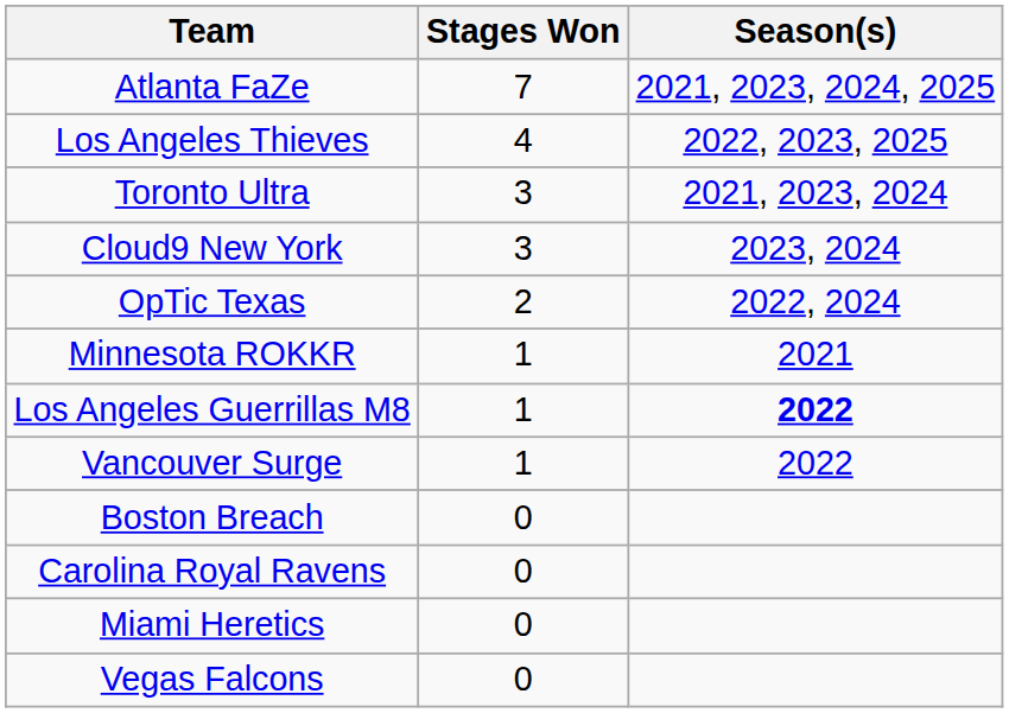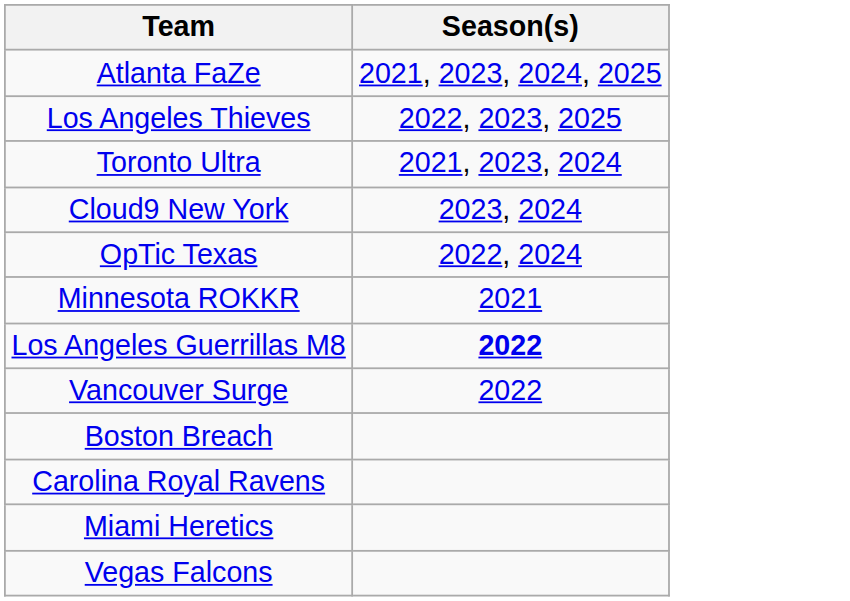- column: Stages Won | 7 | 4 | 3 | 3 | 2 | 1 | 1 | 1 | 0 | 0 | 0 | 0
